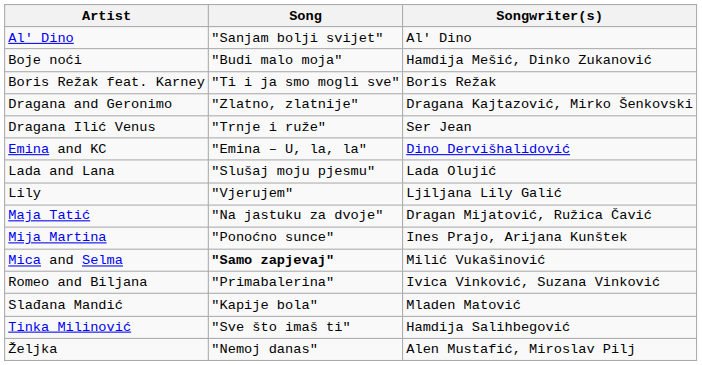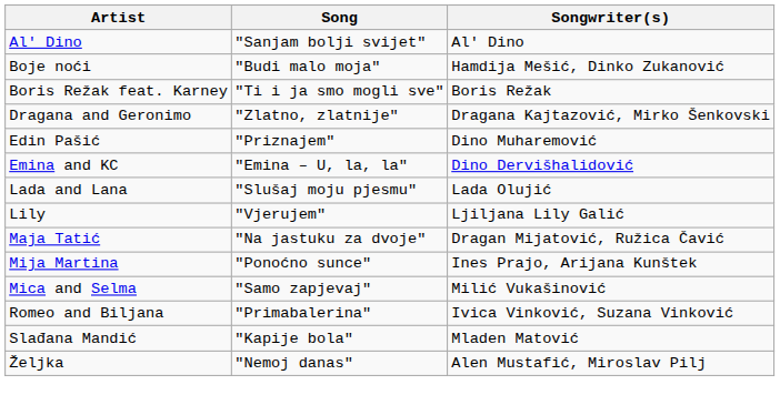- row: Dragana Ilić Venus | "Trnje i ruže" | Ser Jean
+ row: Edin Pašić | "Priznajem" | Dino Muharemović
Mica and Selma | Song: bold -> normal
- row: Tinka Milinović | "Sve što imaš ti" | Hamdija Salihbegović
